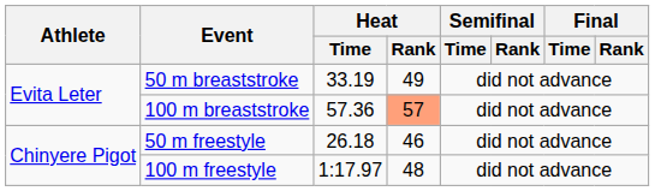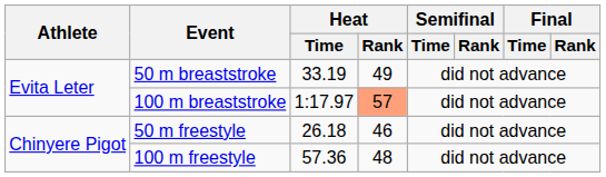100 m breaststroke | Heat / Time: 57.36 -> 1:17.97
100 m freestyle | Heat / Time: 1:17.97 -> 57.36
